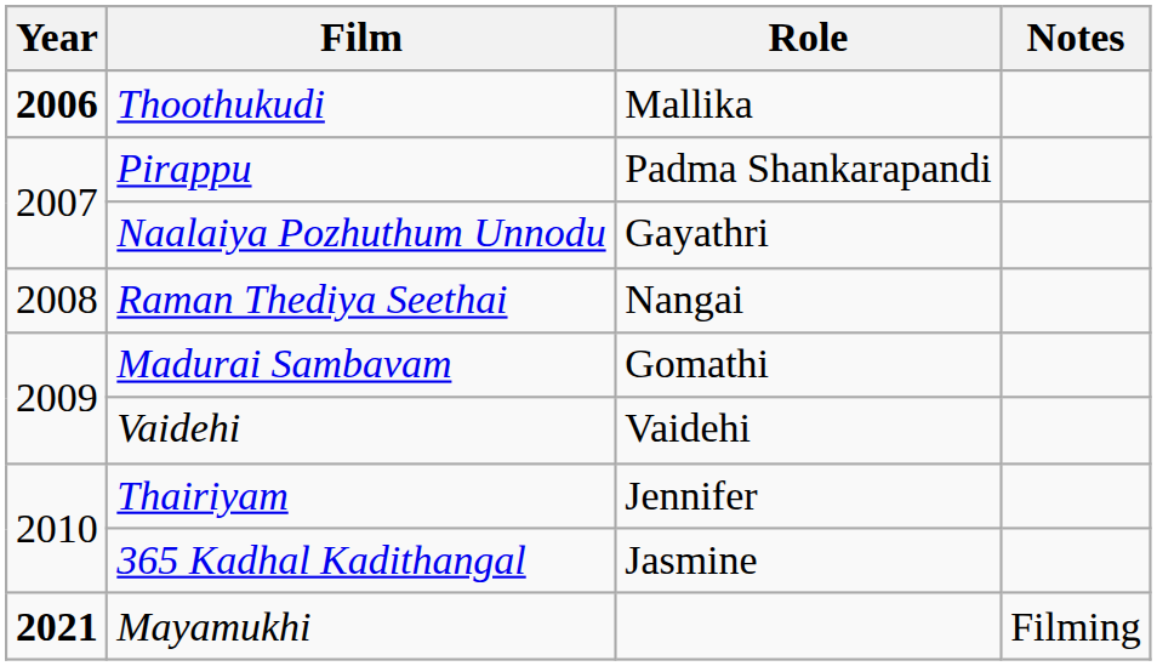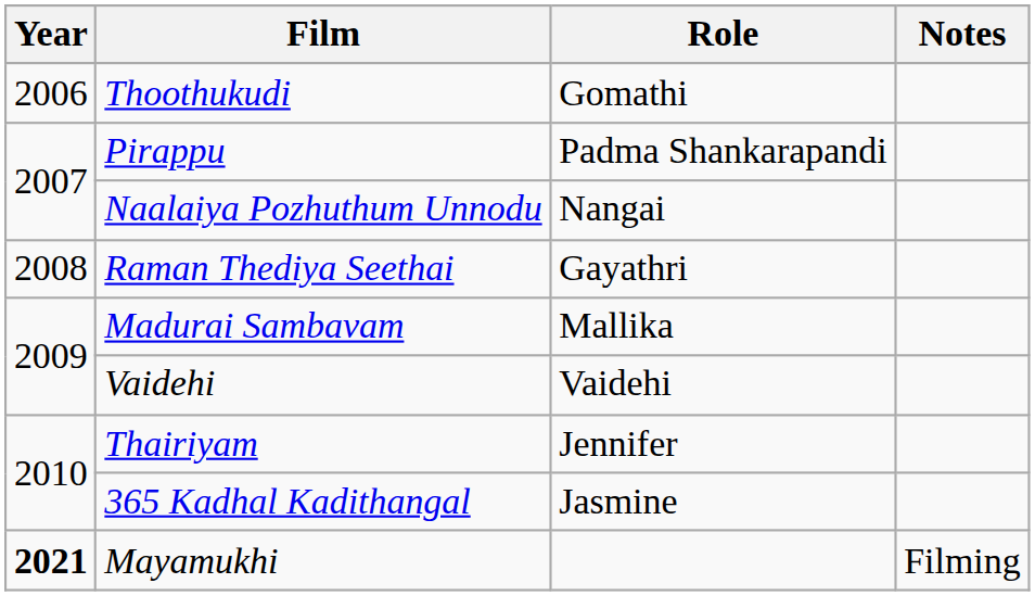Thoothukudi | Year: bold -> normal
Thoothukudi | Role: Mallika -> Gomathi
Naalaiya Pozhuthum Unnodu | Role: Gayathri -> Nangai
Raman Thediya Seethai | Role: Nangai -> Gayathri
Madurai Sambavam | Role: Gomathi -> Mallika
